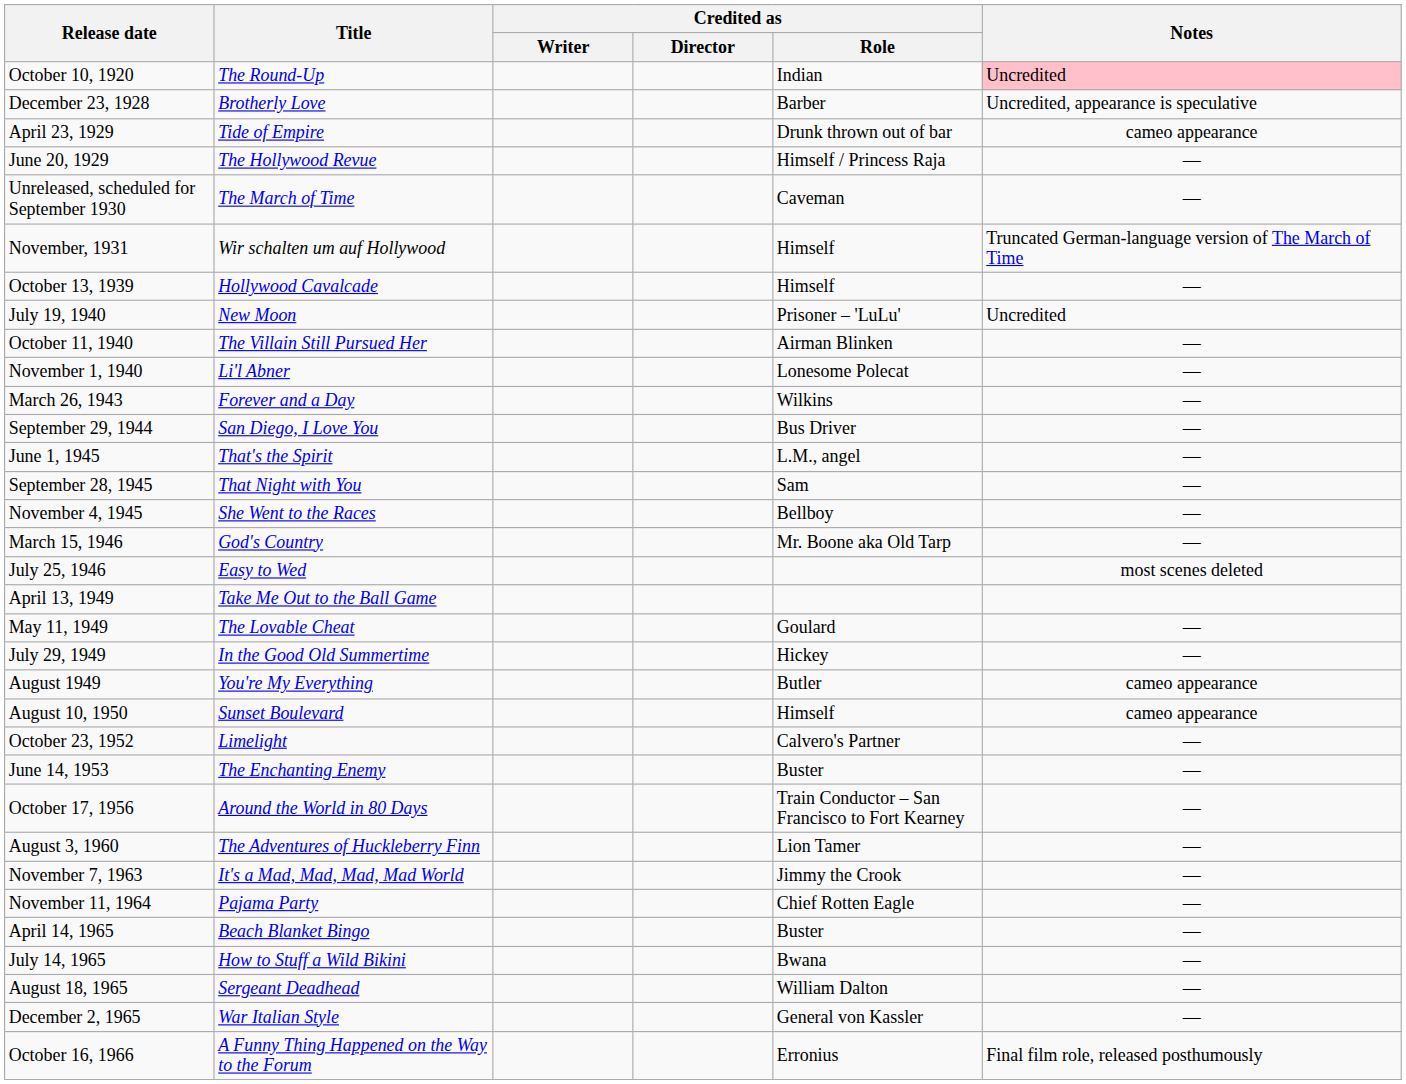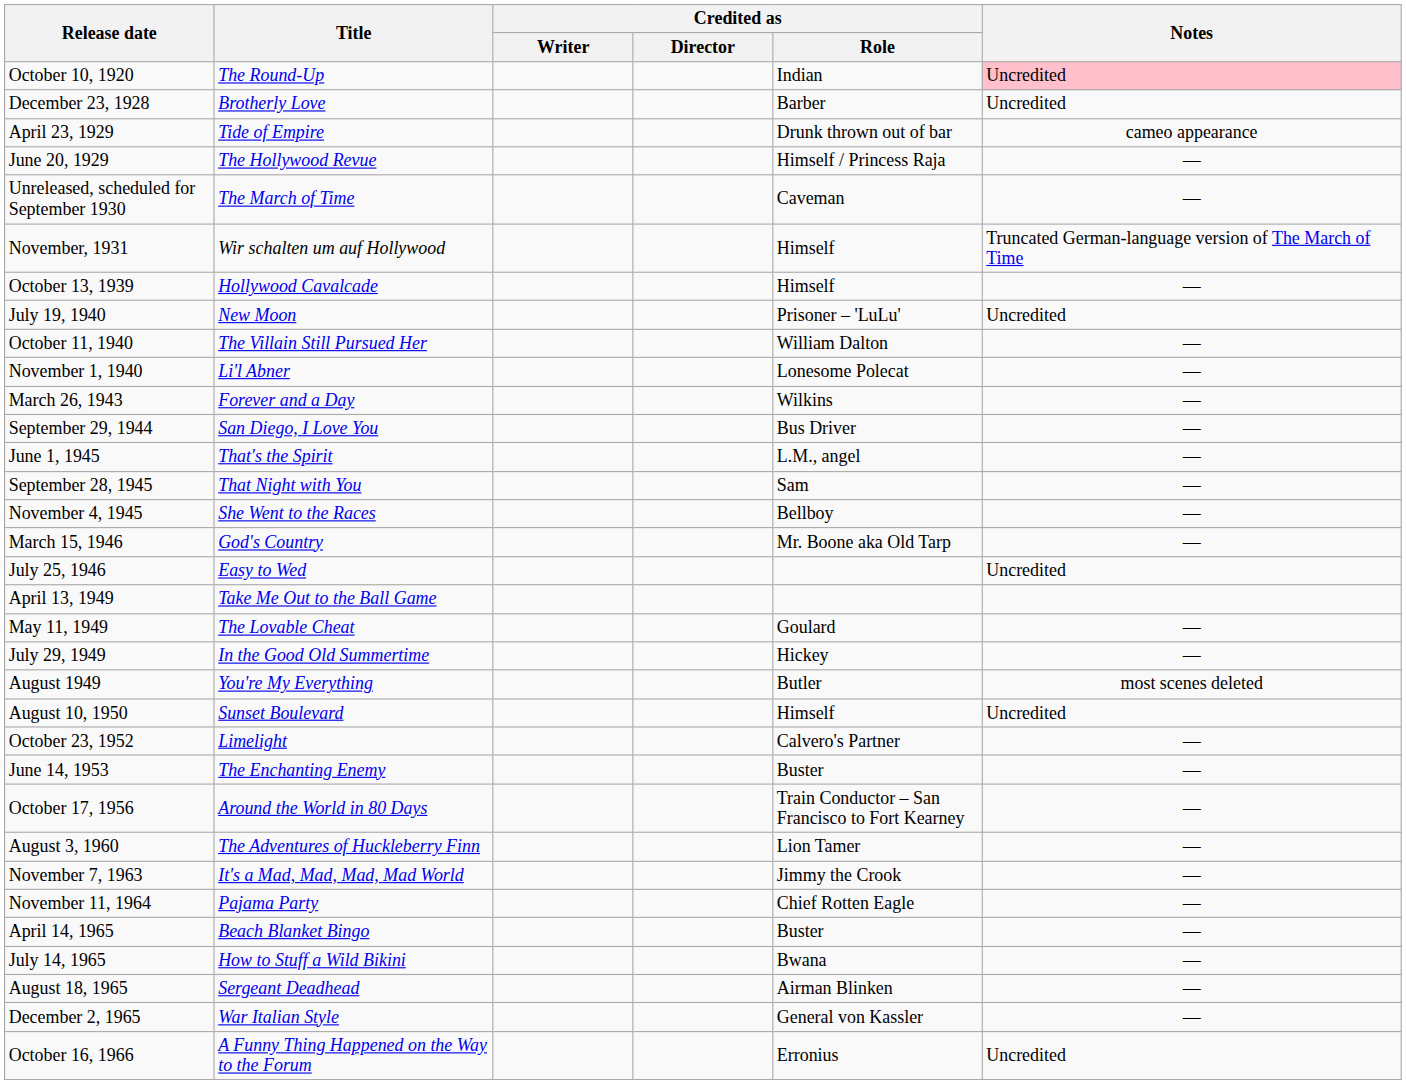December 23, 1928 | Notes: Uncredited, appearance is speculative -> Uncredited
October 11, 1940 | Credited as / Role: Airman Blinken -> William Dalton
July 25, 1946 | Notes: most scenes deleted -> Uncredited
August 1949 | Notes: cameo appearance -> most scenes deleted
August 10, 1950 | Notes: cameo appearance -> Uncredited
August 18, 1965 | Credited as / Role: William Dalton -> Airman Blinken
October 16, 1966 | Notes: Final film role, released posthumously -> Uncredited
